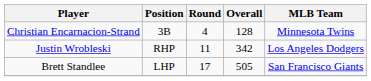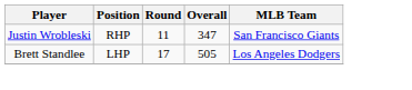- row: Christian Encarnacion-Strand | 3B | 4 | 128 | Minnesota Twins
Justin Wrobleski | Overall: 342 -> 347
Justin Wrobleski | MLB Team: Los Angeles Dodgers -> San Francisco Giants
Brett Standlee | MLB Team: San Francisco Giants -> Los Angeles Dodgers
